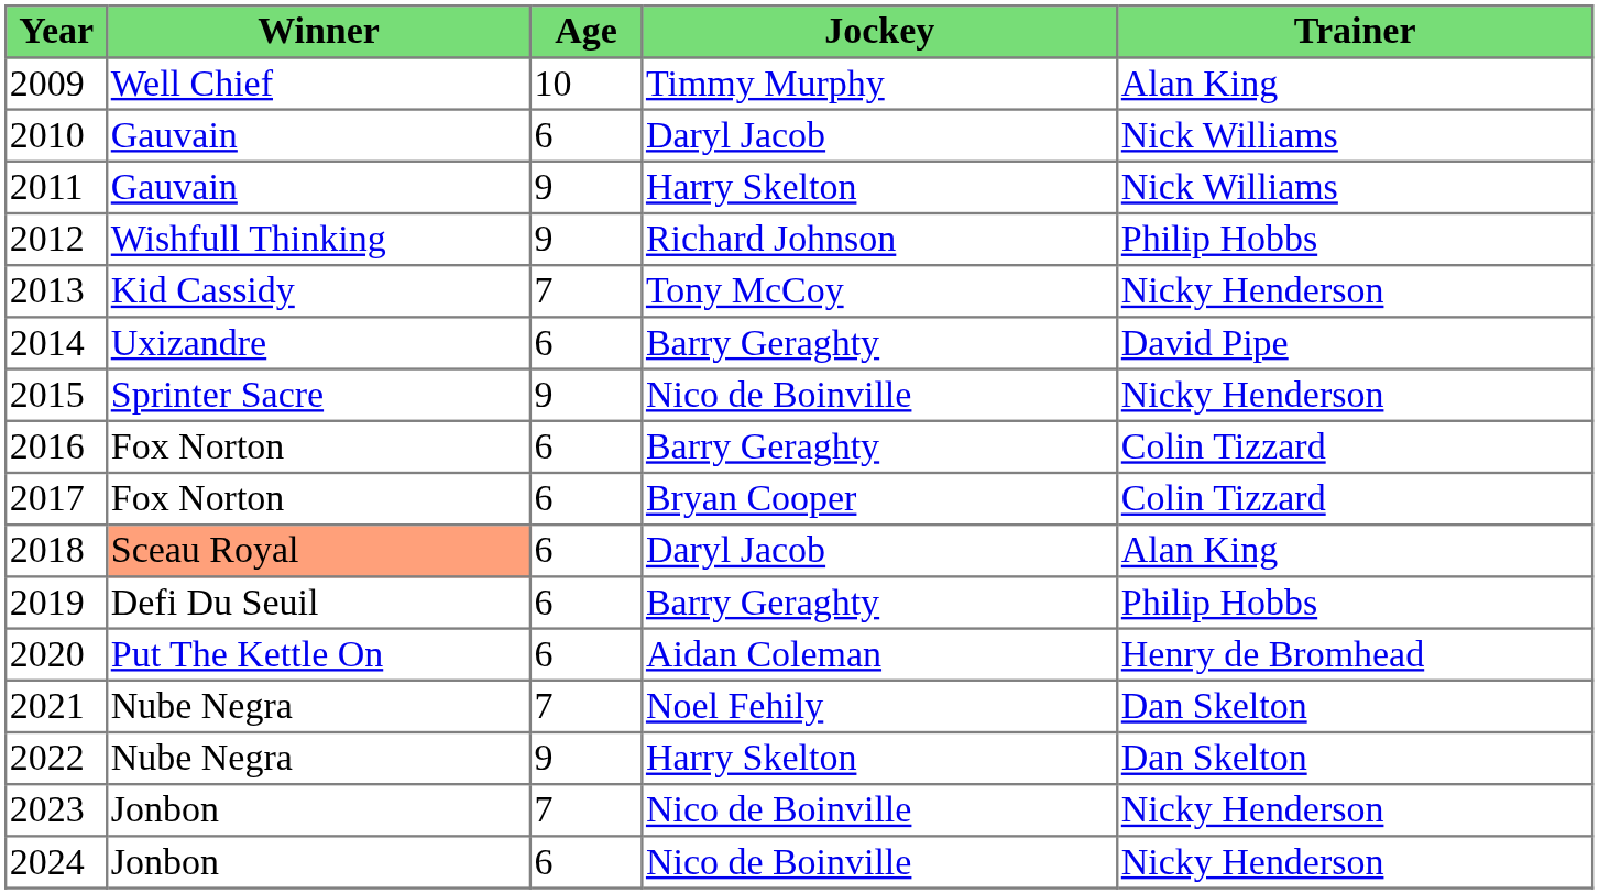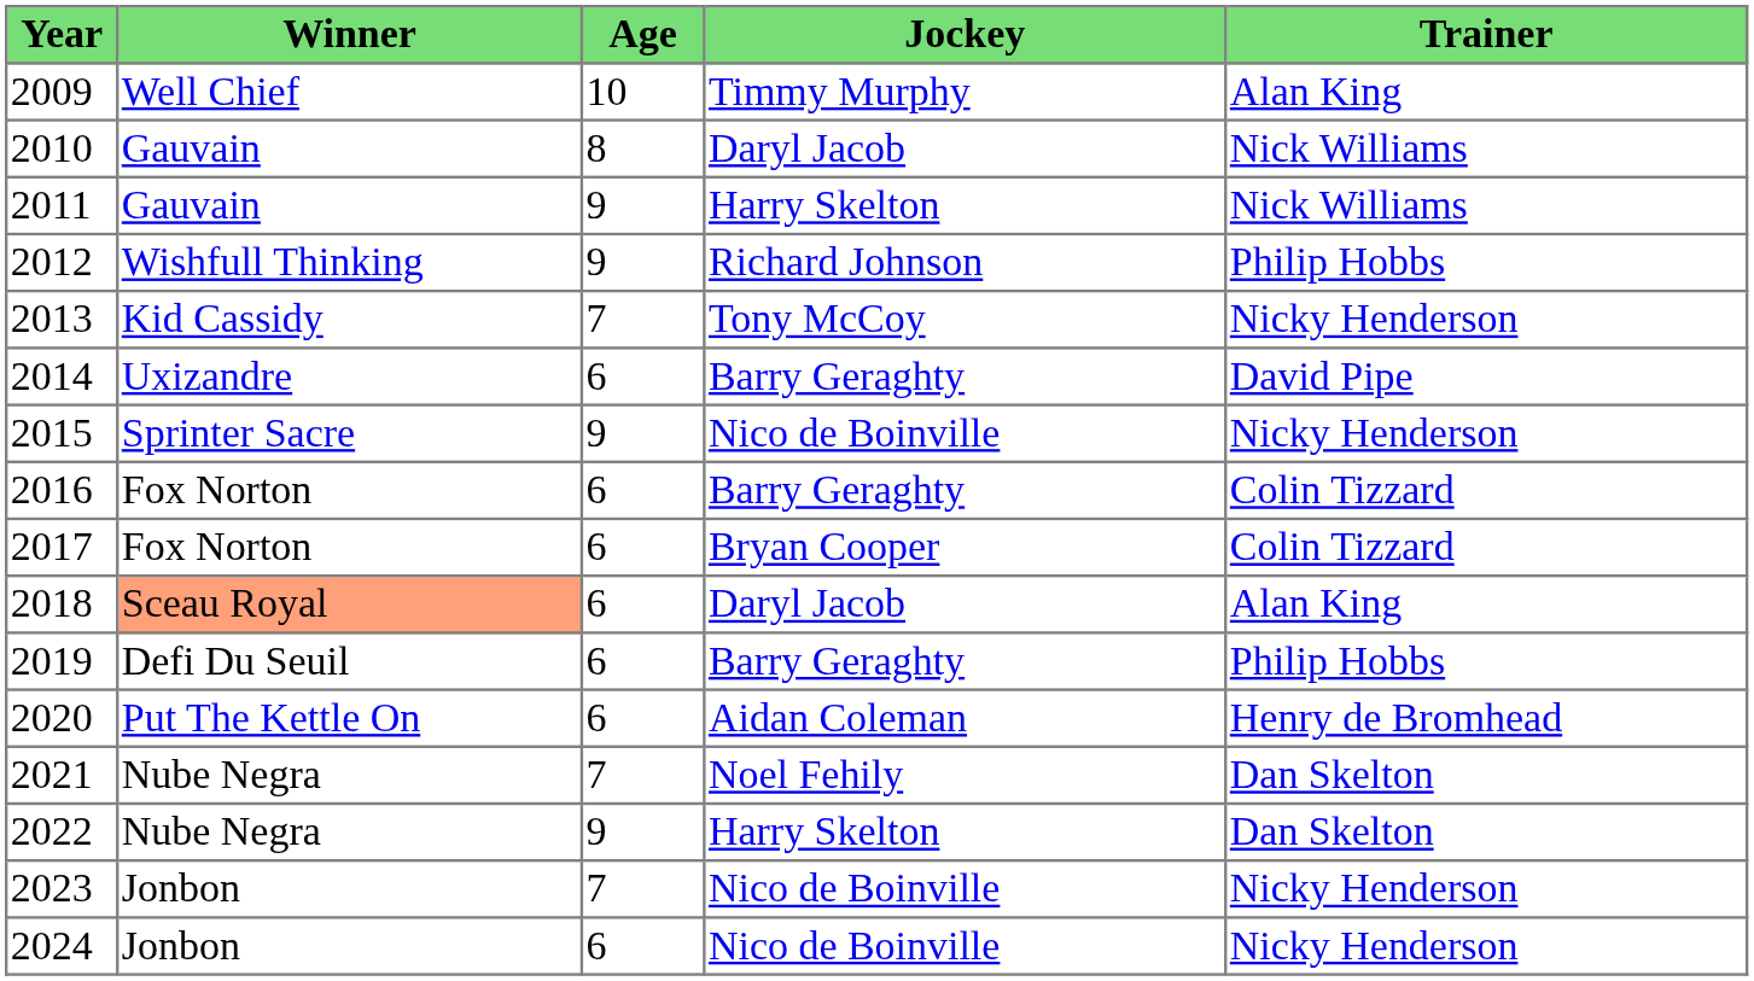2010 | Age: 6 -> 8
